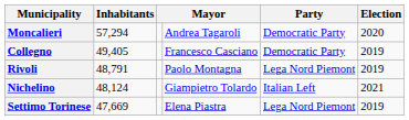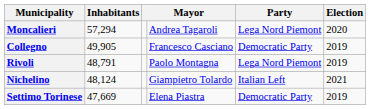Moncalieri | Party: Democratic Party -> Lega Nord Piemont
Collegno | Inhabitants: 49,405 -> 49,905
Settimo Torinese | Party: Lega Nord Piemont -> Democratic Party
